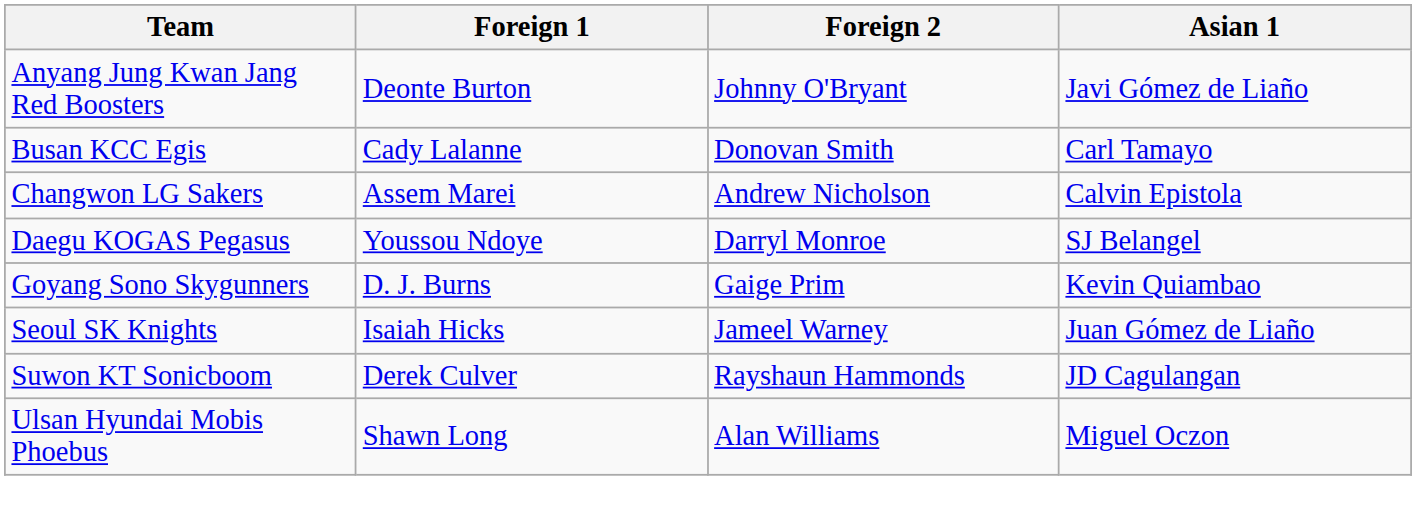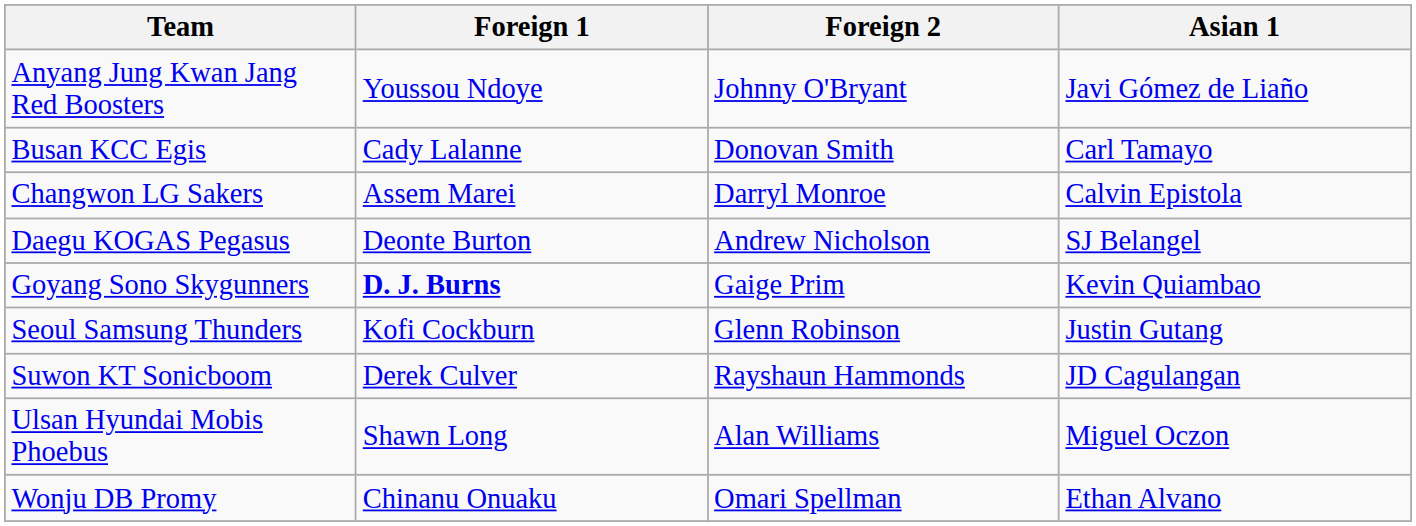Anyang Jung Kwan Jang Red Boosters | Foreign 1: Deonte Burton -> Youssou Ndoye
Changwon LG Sakers | Foreign 2: Andrew Nicholson -> Darryl Monroe
Daegu KOGAS Pegasus | Foreign 1: Youssou Ndoye -> Deonte Burton
Daegu KOGAS Pegasus | Foreign 2: Darryl Monroe -> Andrew Nicholson
Goyang Sono Skygunners | Foreign 1: normal -> bold
+ row: Seoul Samsung Thunders | Kofi Cockburn | Glenn Robinson | Justin Gutang
- row: Seoul SK Knights | Isaiah Hicks | Jameel Warney | Juan Gómez de Liaño
+ row: Wonju DB Promy | Chinanu Onuaku | Omari Spellman | Ethan Alvano
